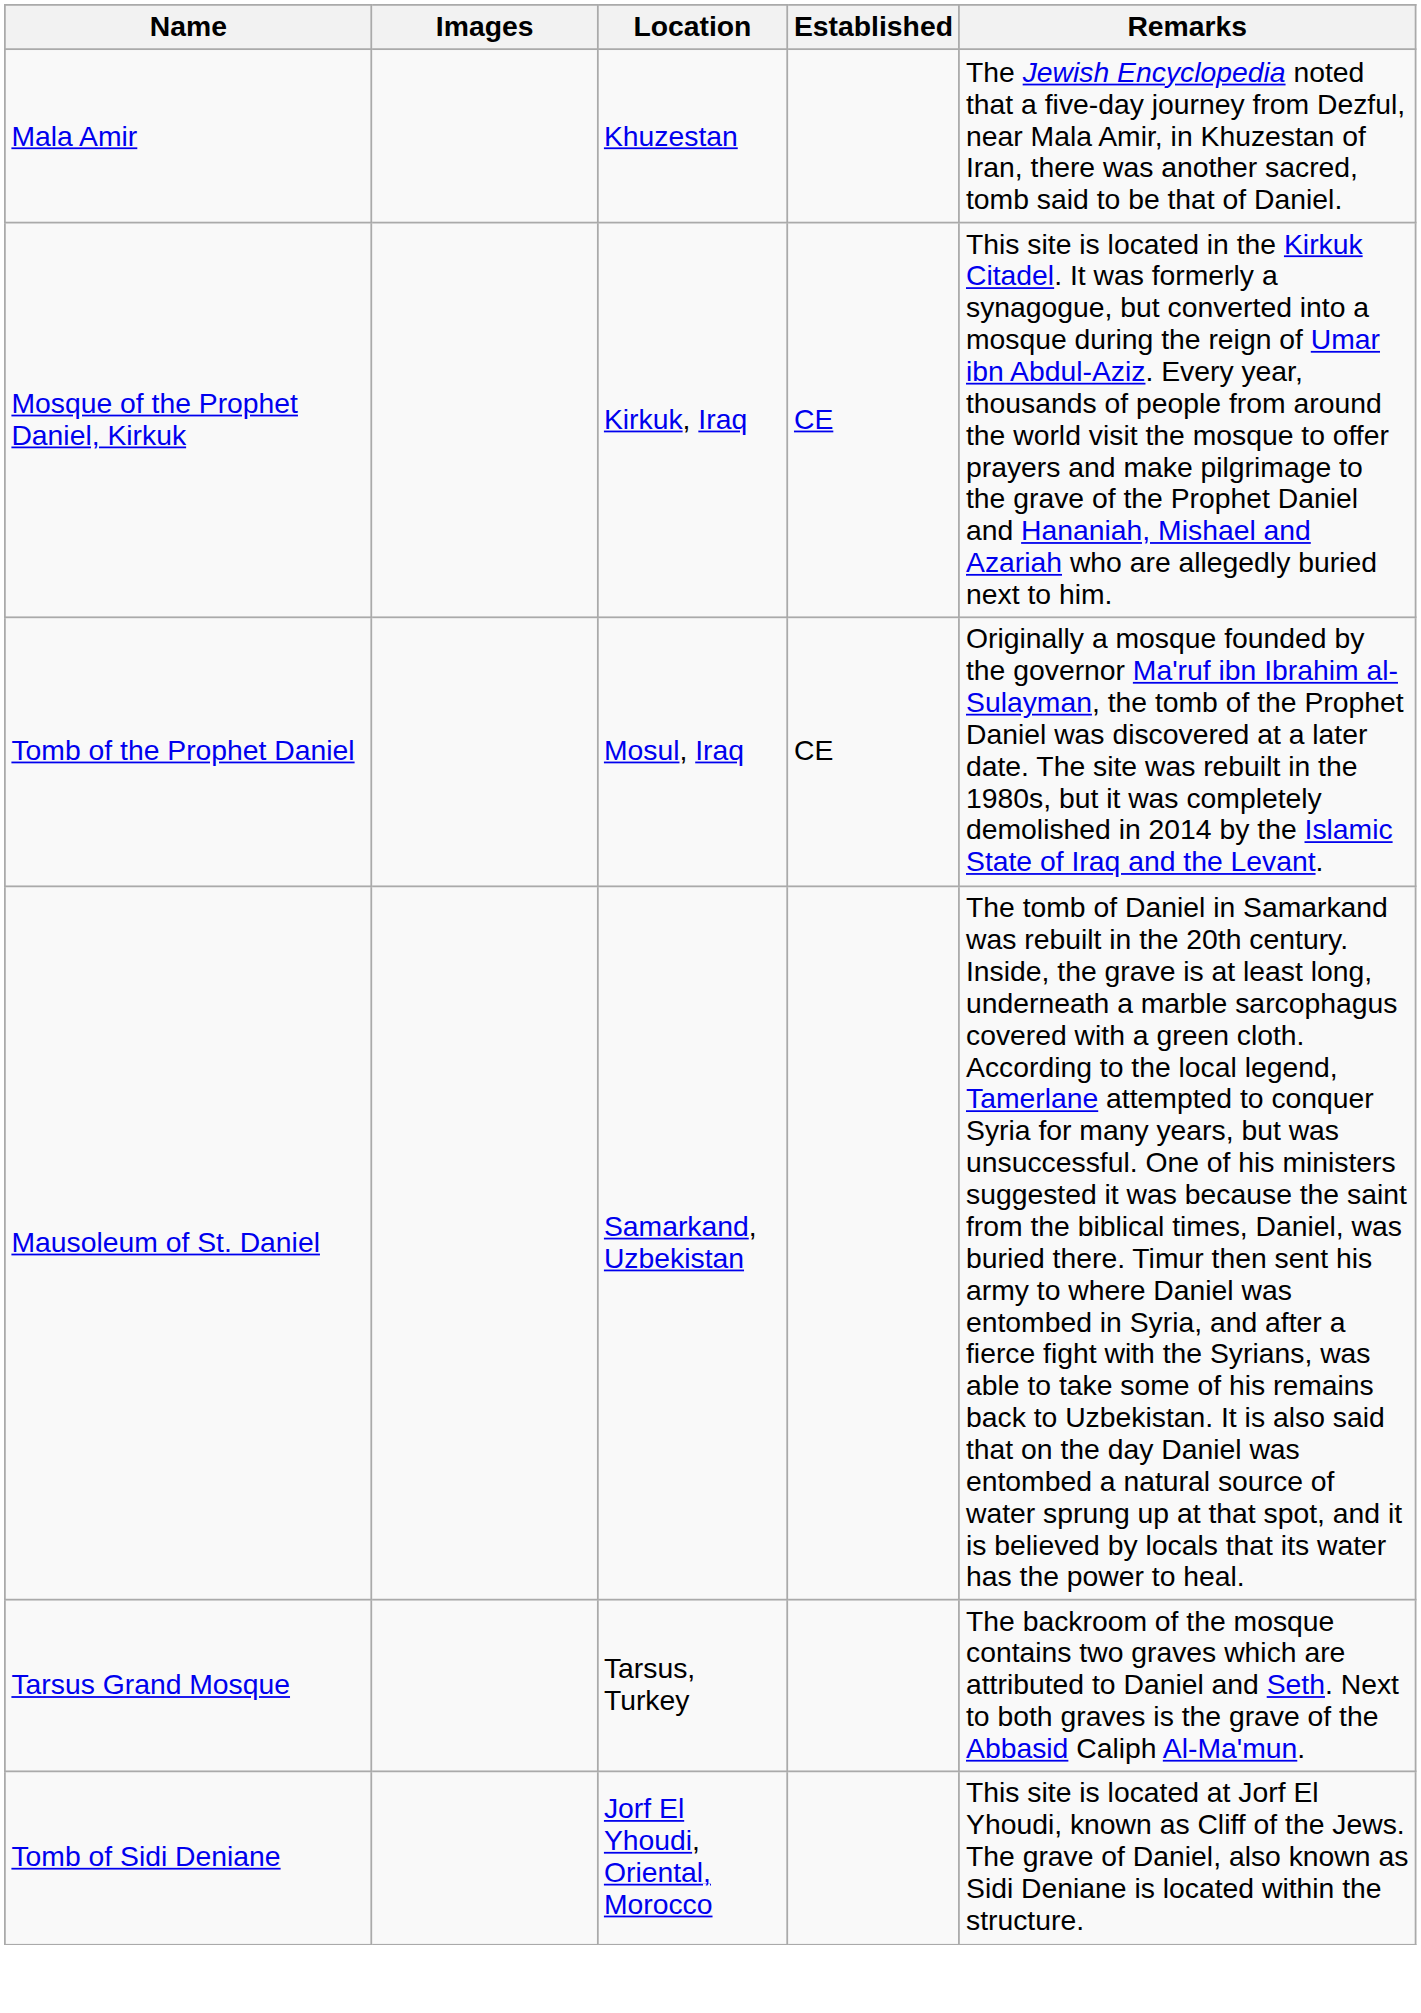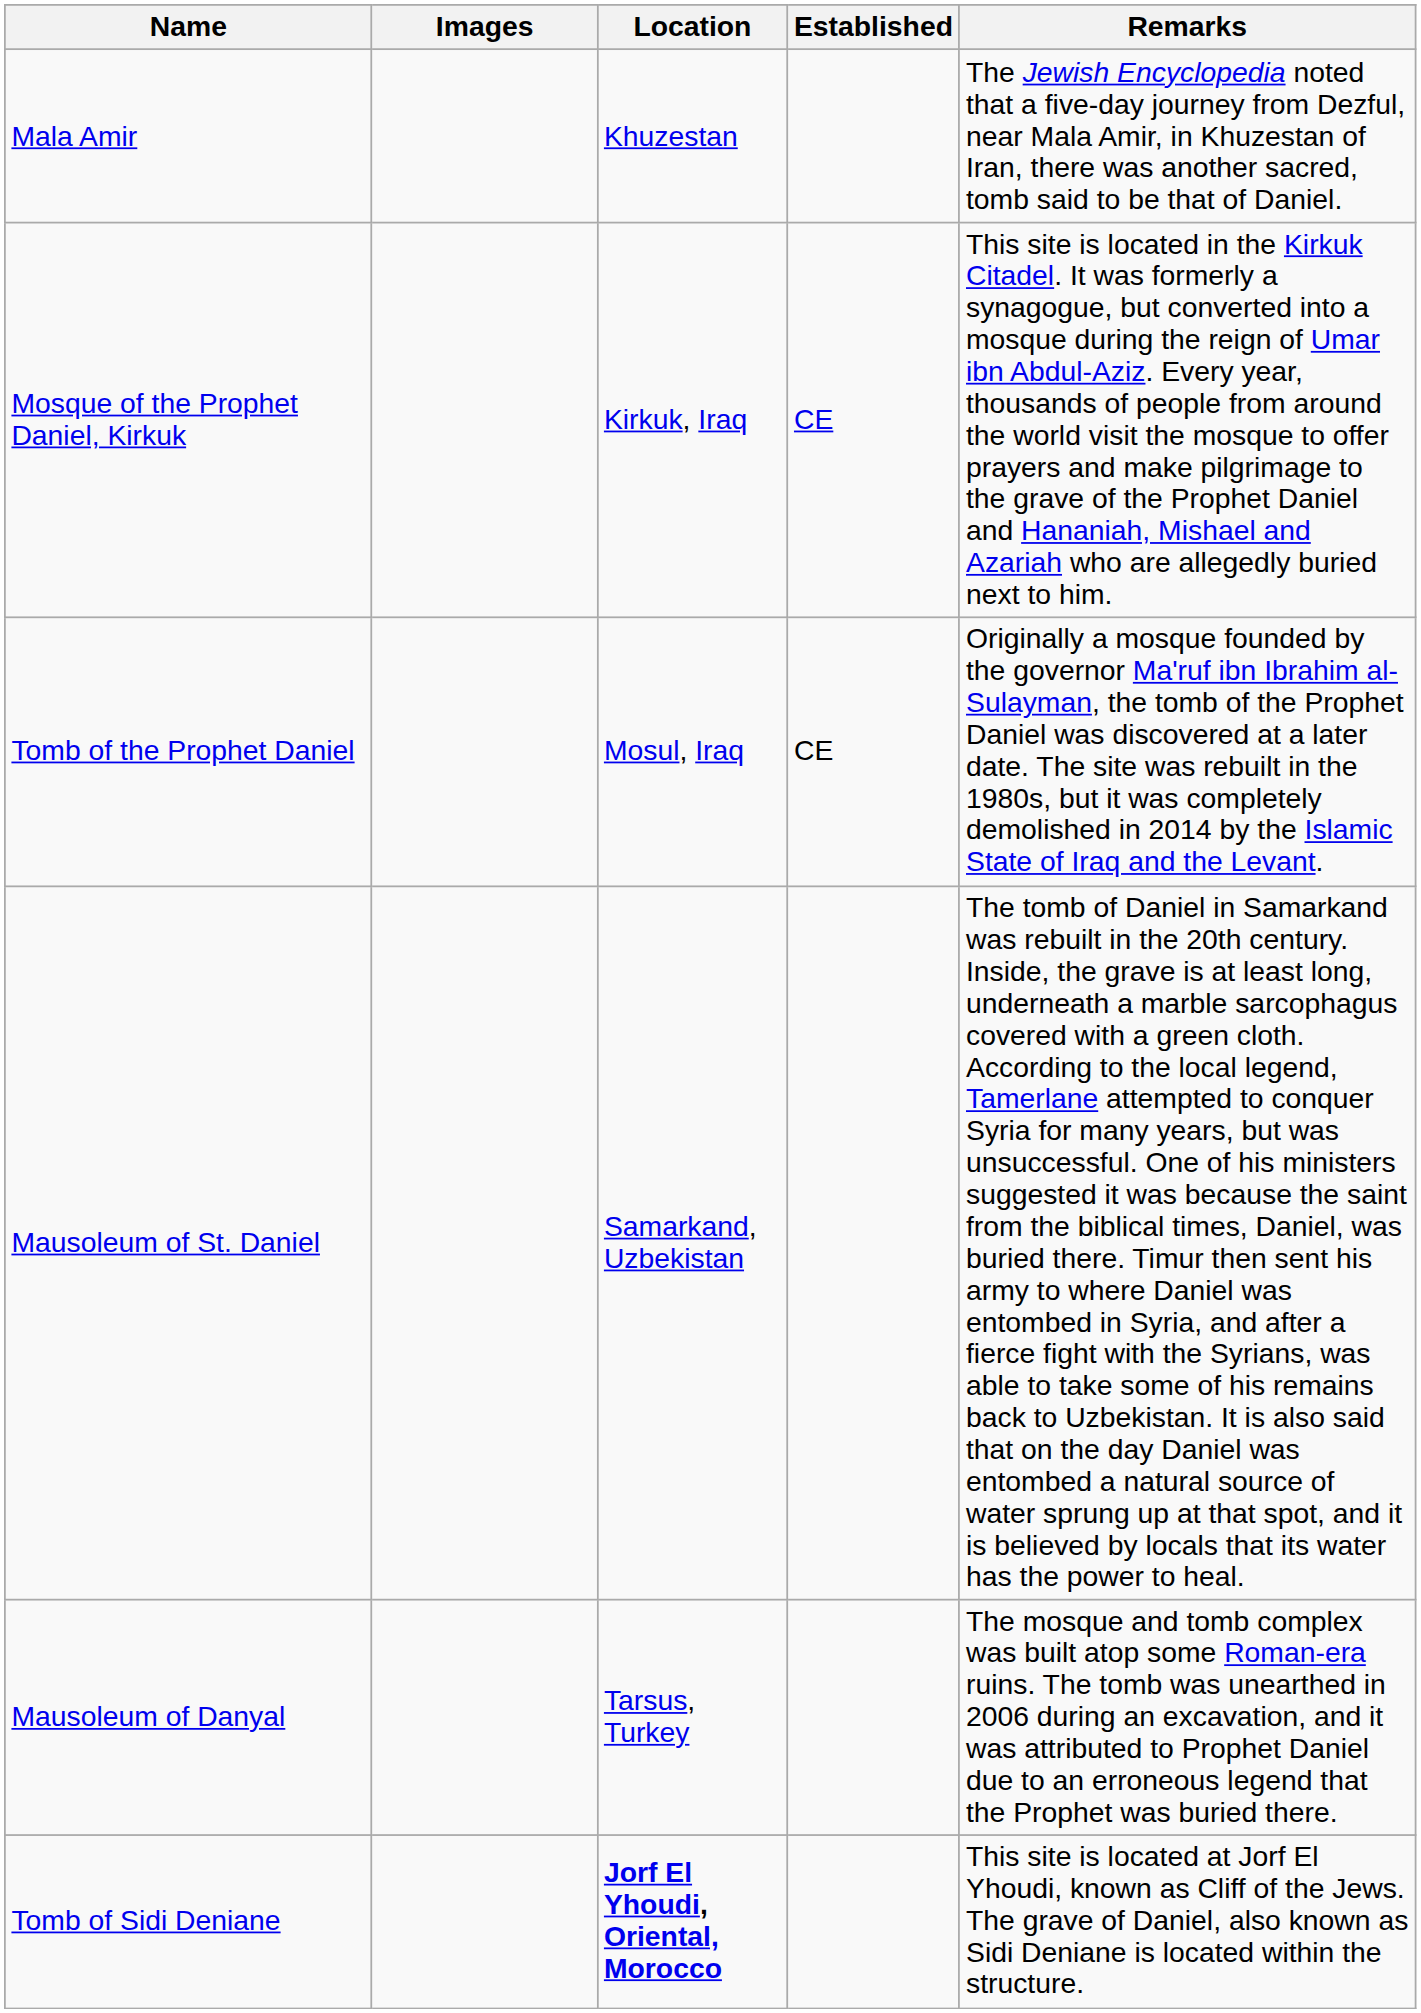+ row: Mausoleum of Danyal | Tarsus, Turkey | The mosque and tomb complex was built atop some Roman-era ruins. The tomb was unearthed in 2006 during an excavation, and it was attributed to Prophet Daniel due to an erroneous legend that the Prophet was buried there.
- row: Tarsus Grand Mosque | Tarsus, Turkey | The backroom of the mosque contains two graves which are attributed to Daniel and Seth. Next to both graves is the grave of the Abbasid Caliph Al-Ma'mun.
Tomb of Sidi Deniane | Location: normal -> bold
